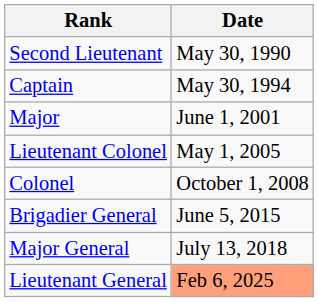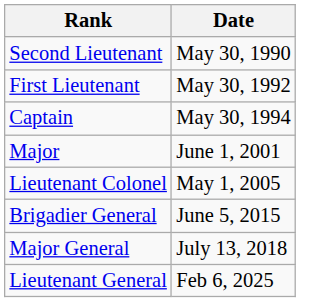+ row: First Lieutenant | May 30, 1992
- row: Colonel | October 1, 2008
Lieutenant General | Date: lightsalmon background -> no background
